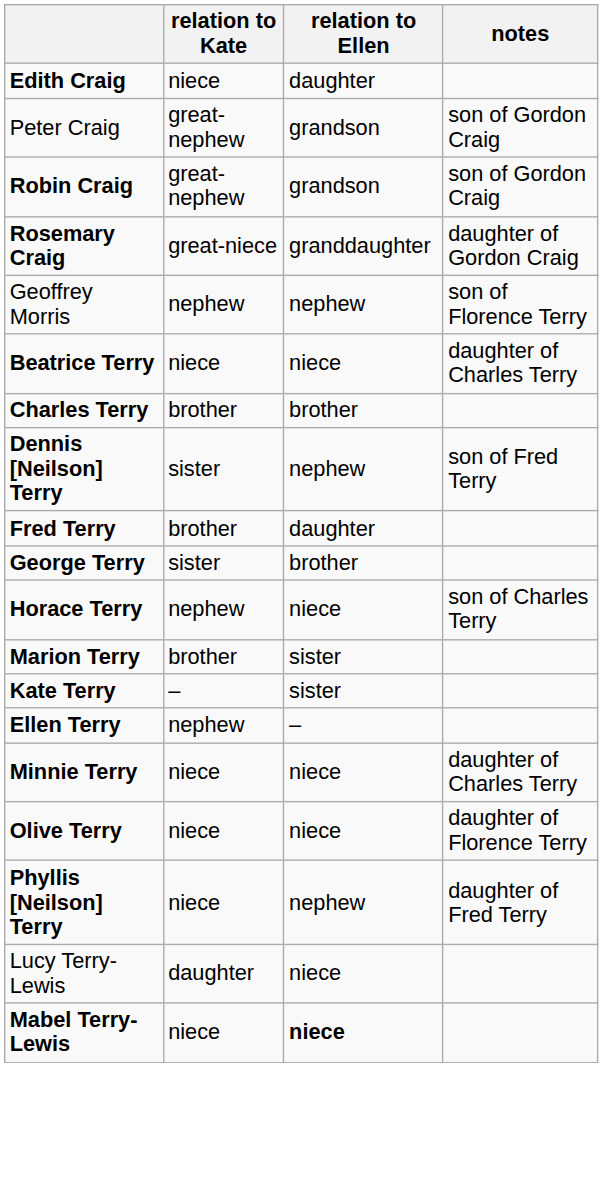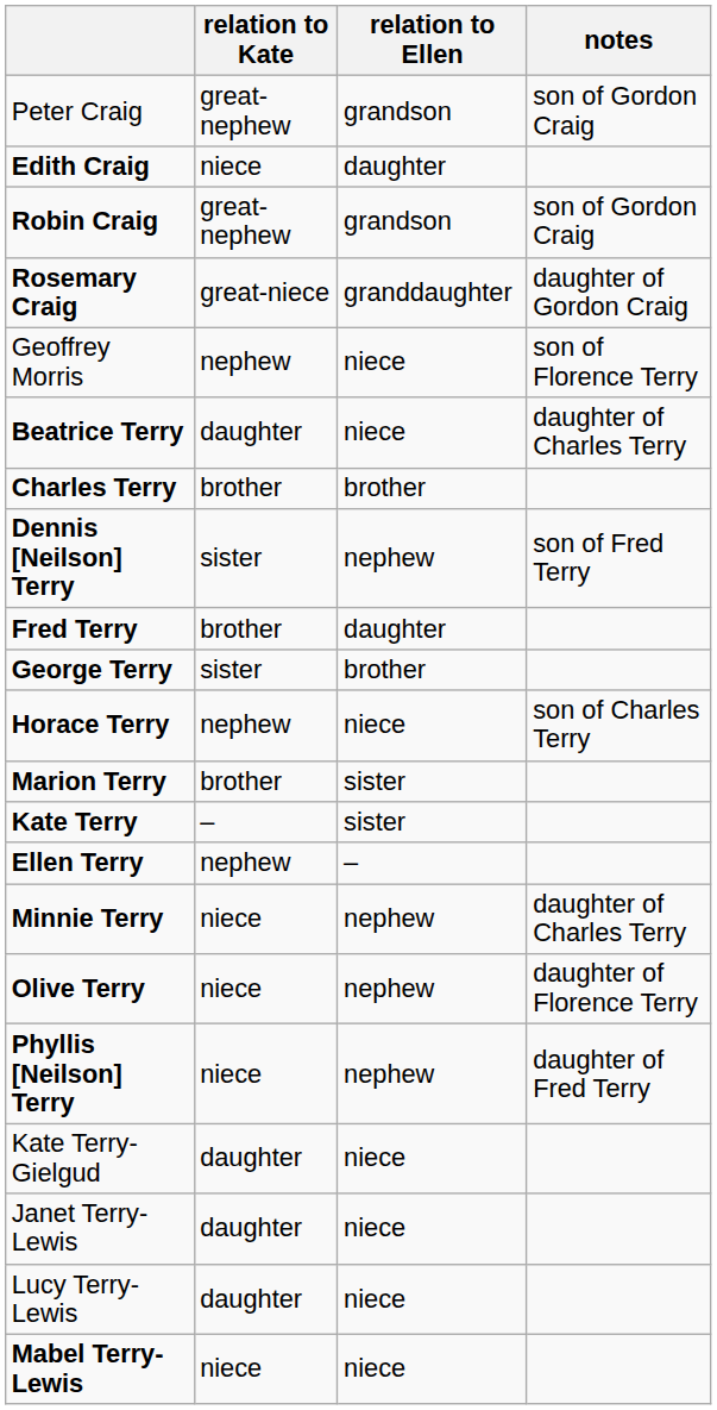rows swapped: Edith Craig <-> Peter Craig
Geoffrey Morris | relation to Ellen: nephew -> niece
Beatrice Terry | relation to Kate: niece -> daughter
Minnie Terry | relation to Ellen: niece -> nephew
Olive Terry | relation to Ellen: niece -> nephew
+ row: Kate Terry-Gielgud | daughter | niece
+ row: Janet Terry-Lewis | daughter | niece
Mabel Terry-Lewis | relation to Ellen: bold -> normal
